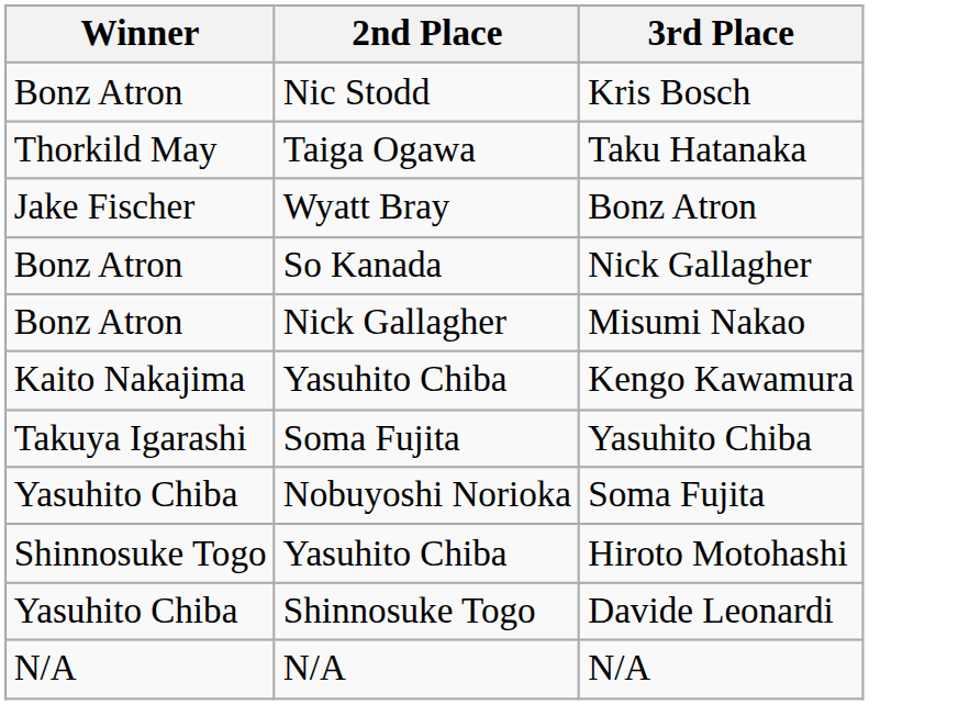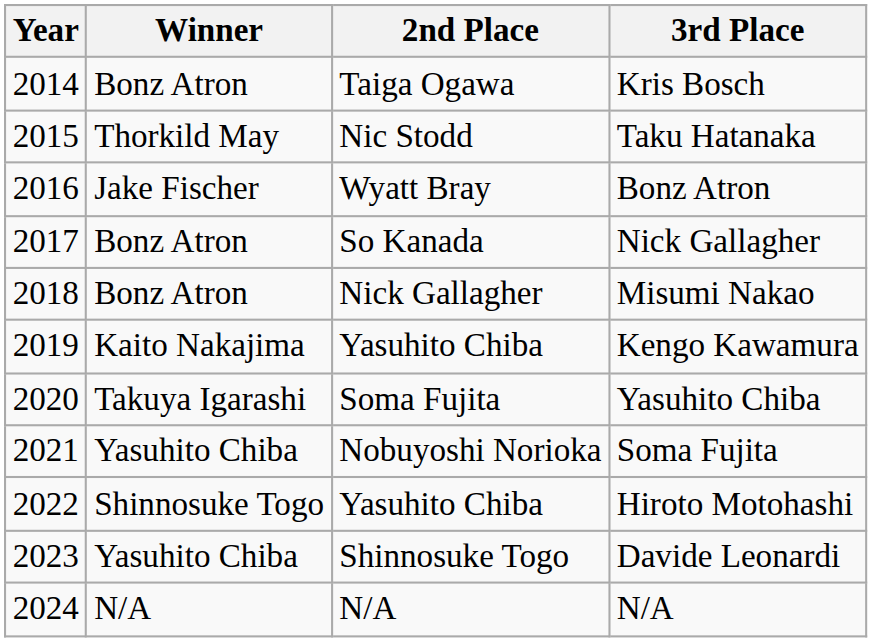+ column: Year | 2014 | 2015 | 2016 | 2017 | 2018 | 2019 | 2020 | 2021 | 2022 | 2023 | 2024
Kris Bosch | 2nd Place: Nic Stodd -> Taiga Ogawa
Taku Hatanaka | 2nd Place: Taiga Ogawa -> Nic Stodd
